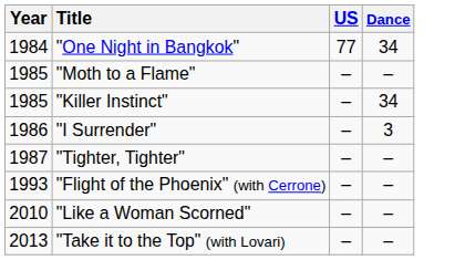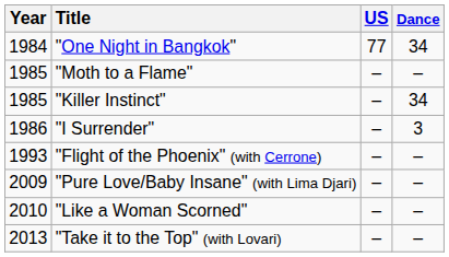- row: 1987 | "Tighter, Tighter" | – | –
+ row: 2009 | "Pure Love/Baby Insane" (with Lima Djari) | – | –
